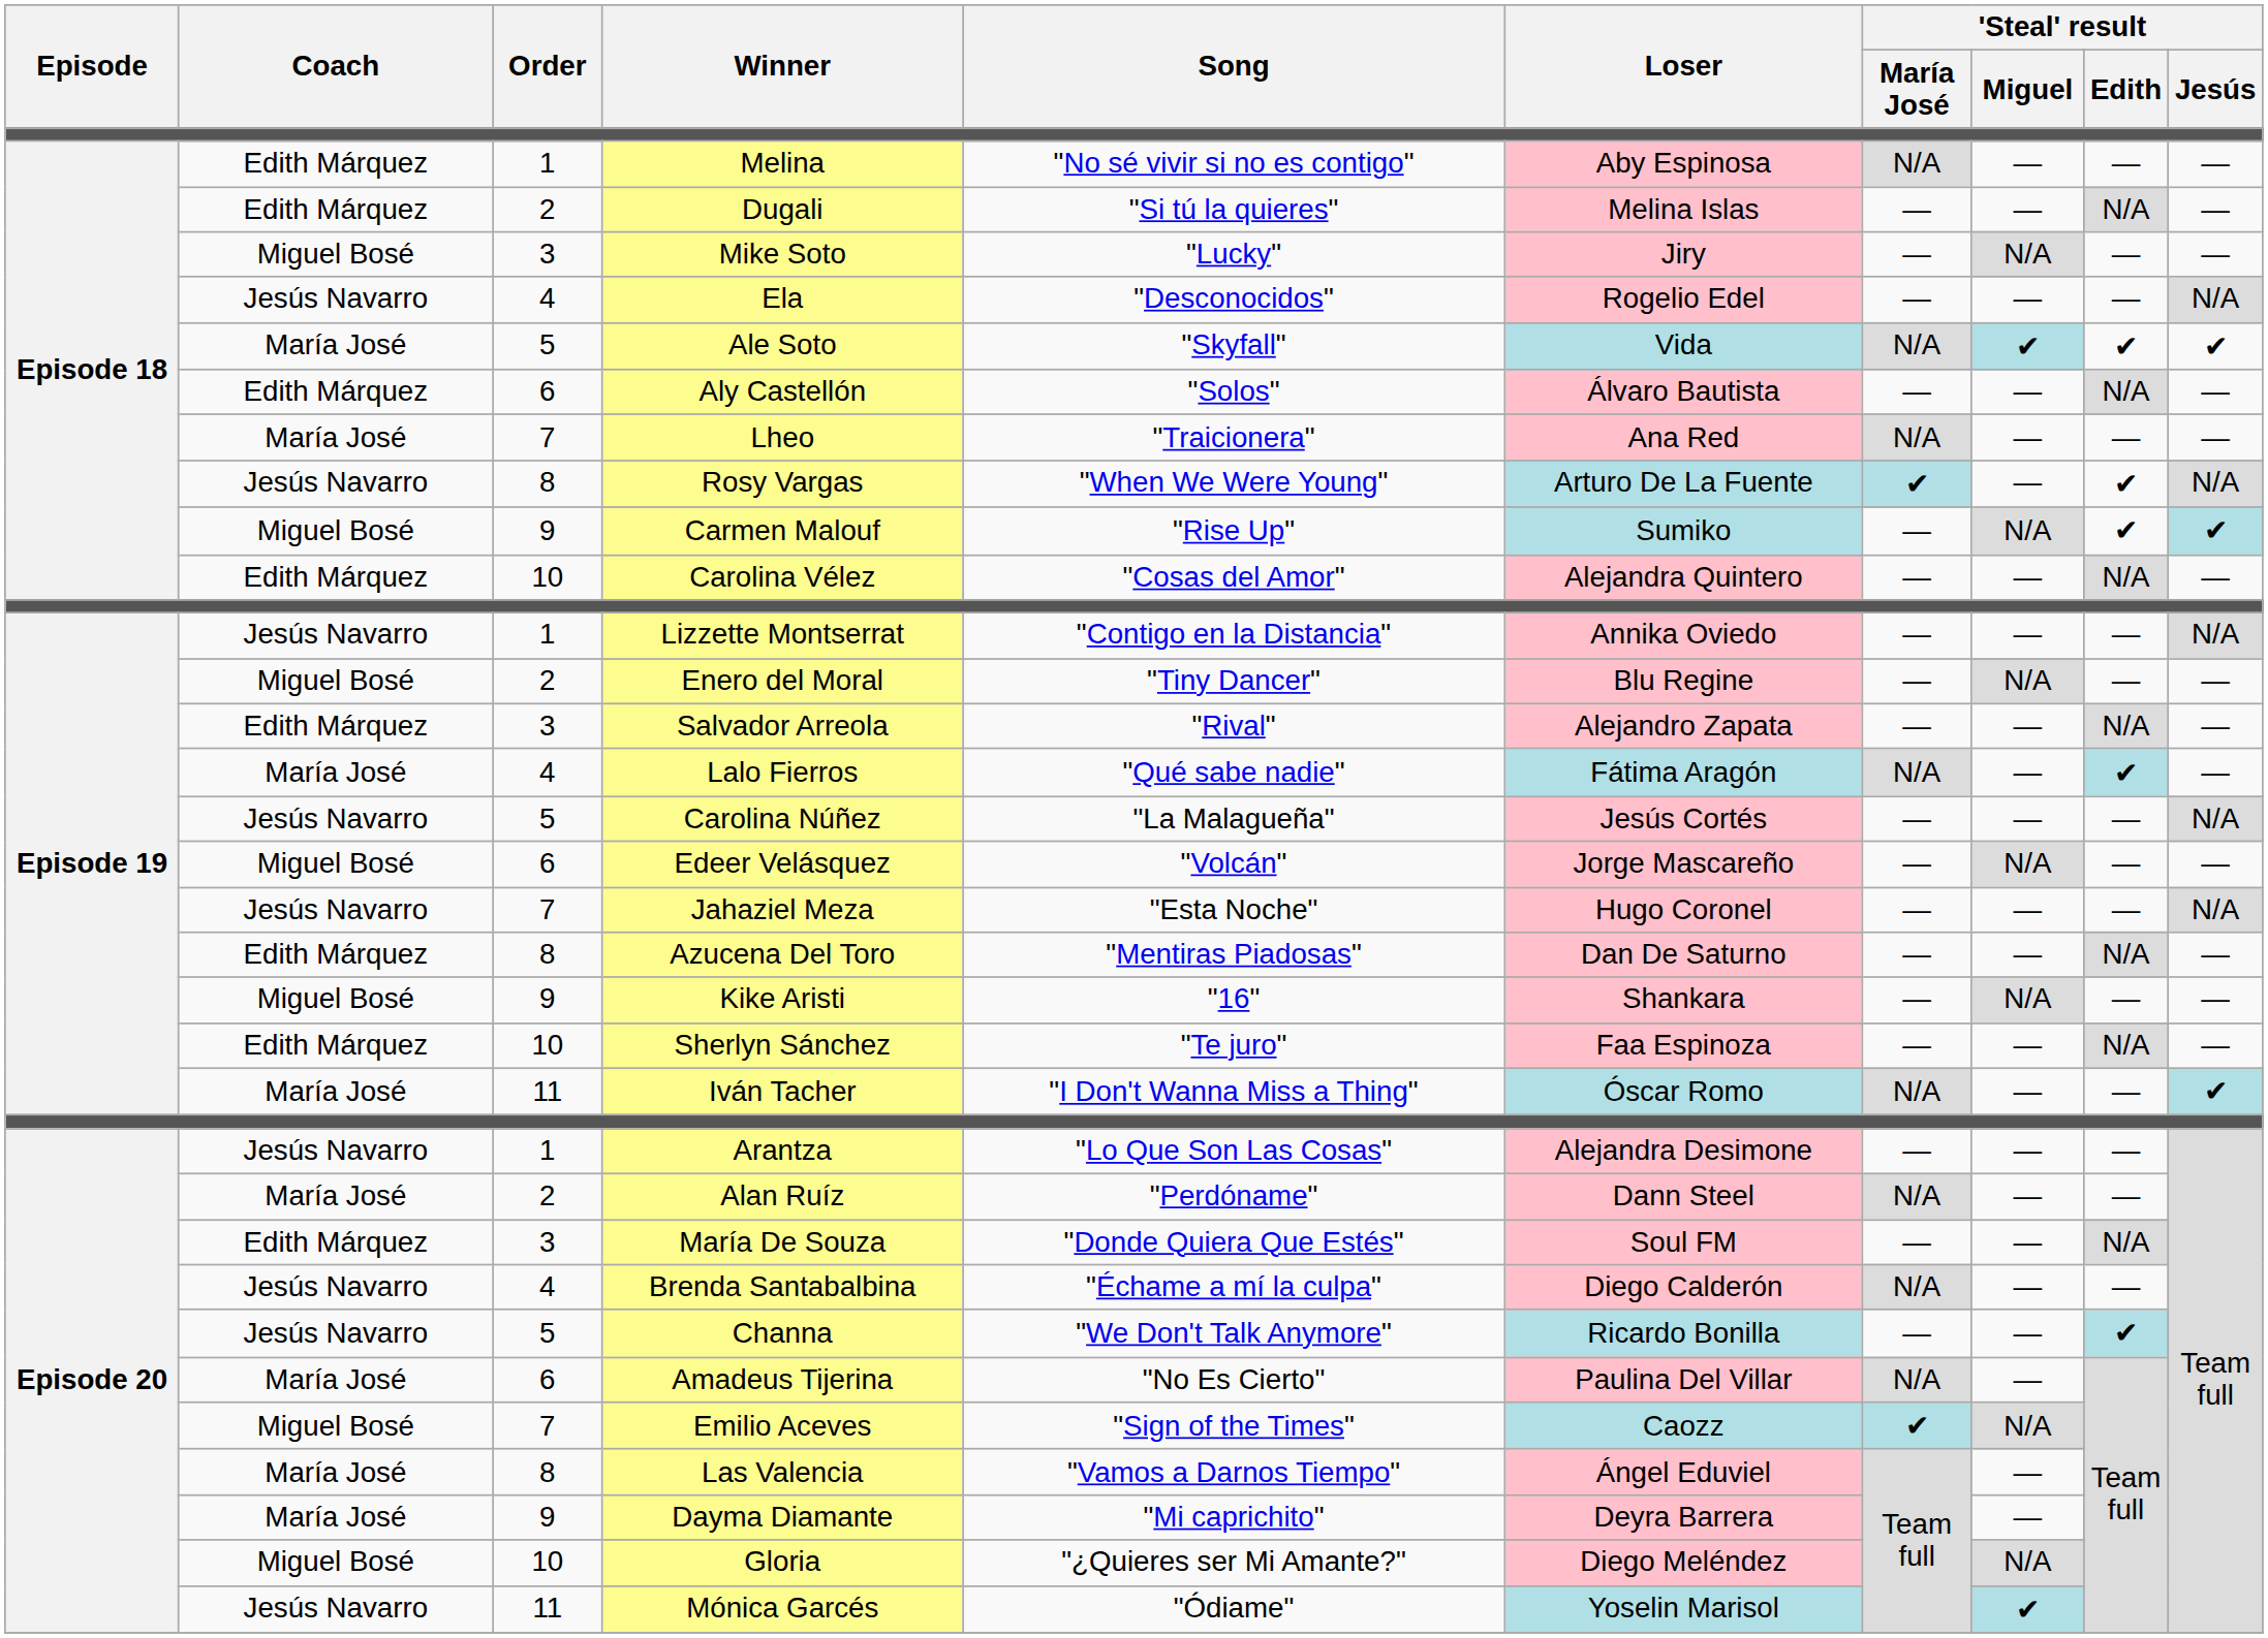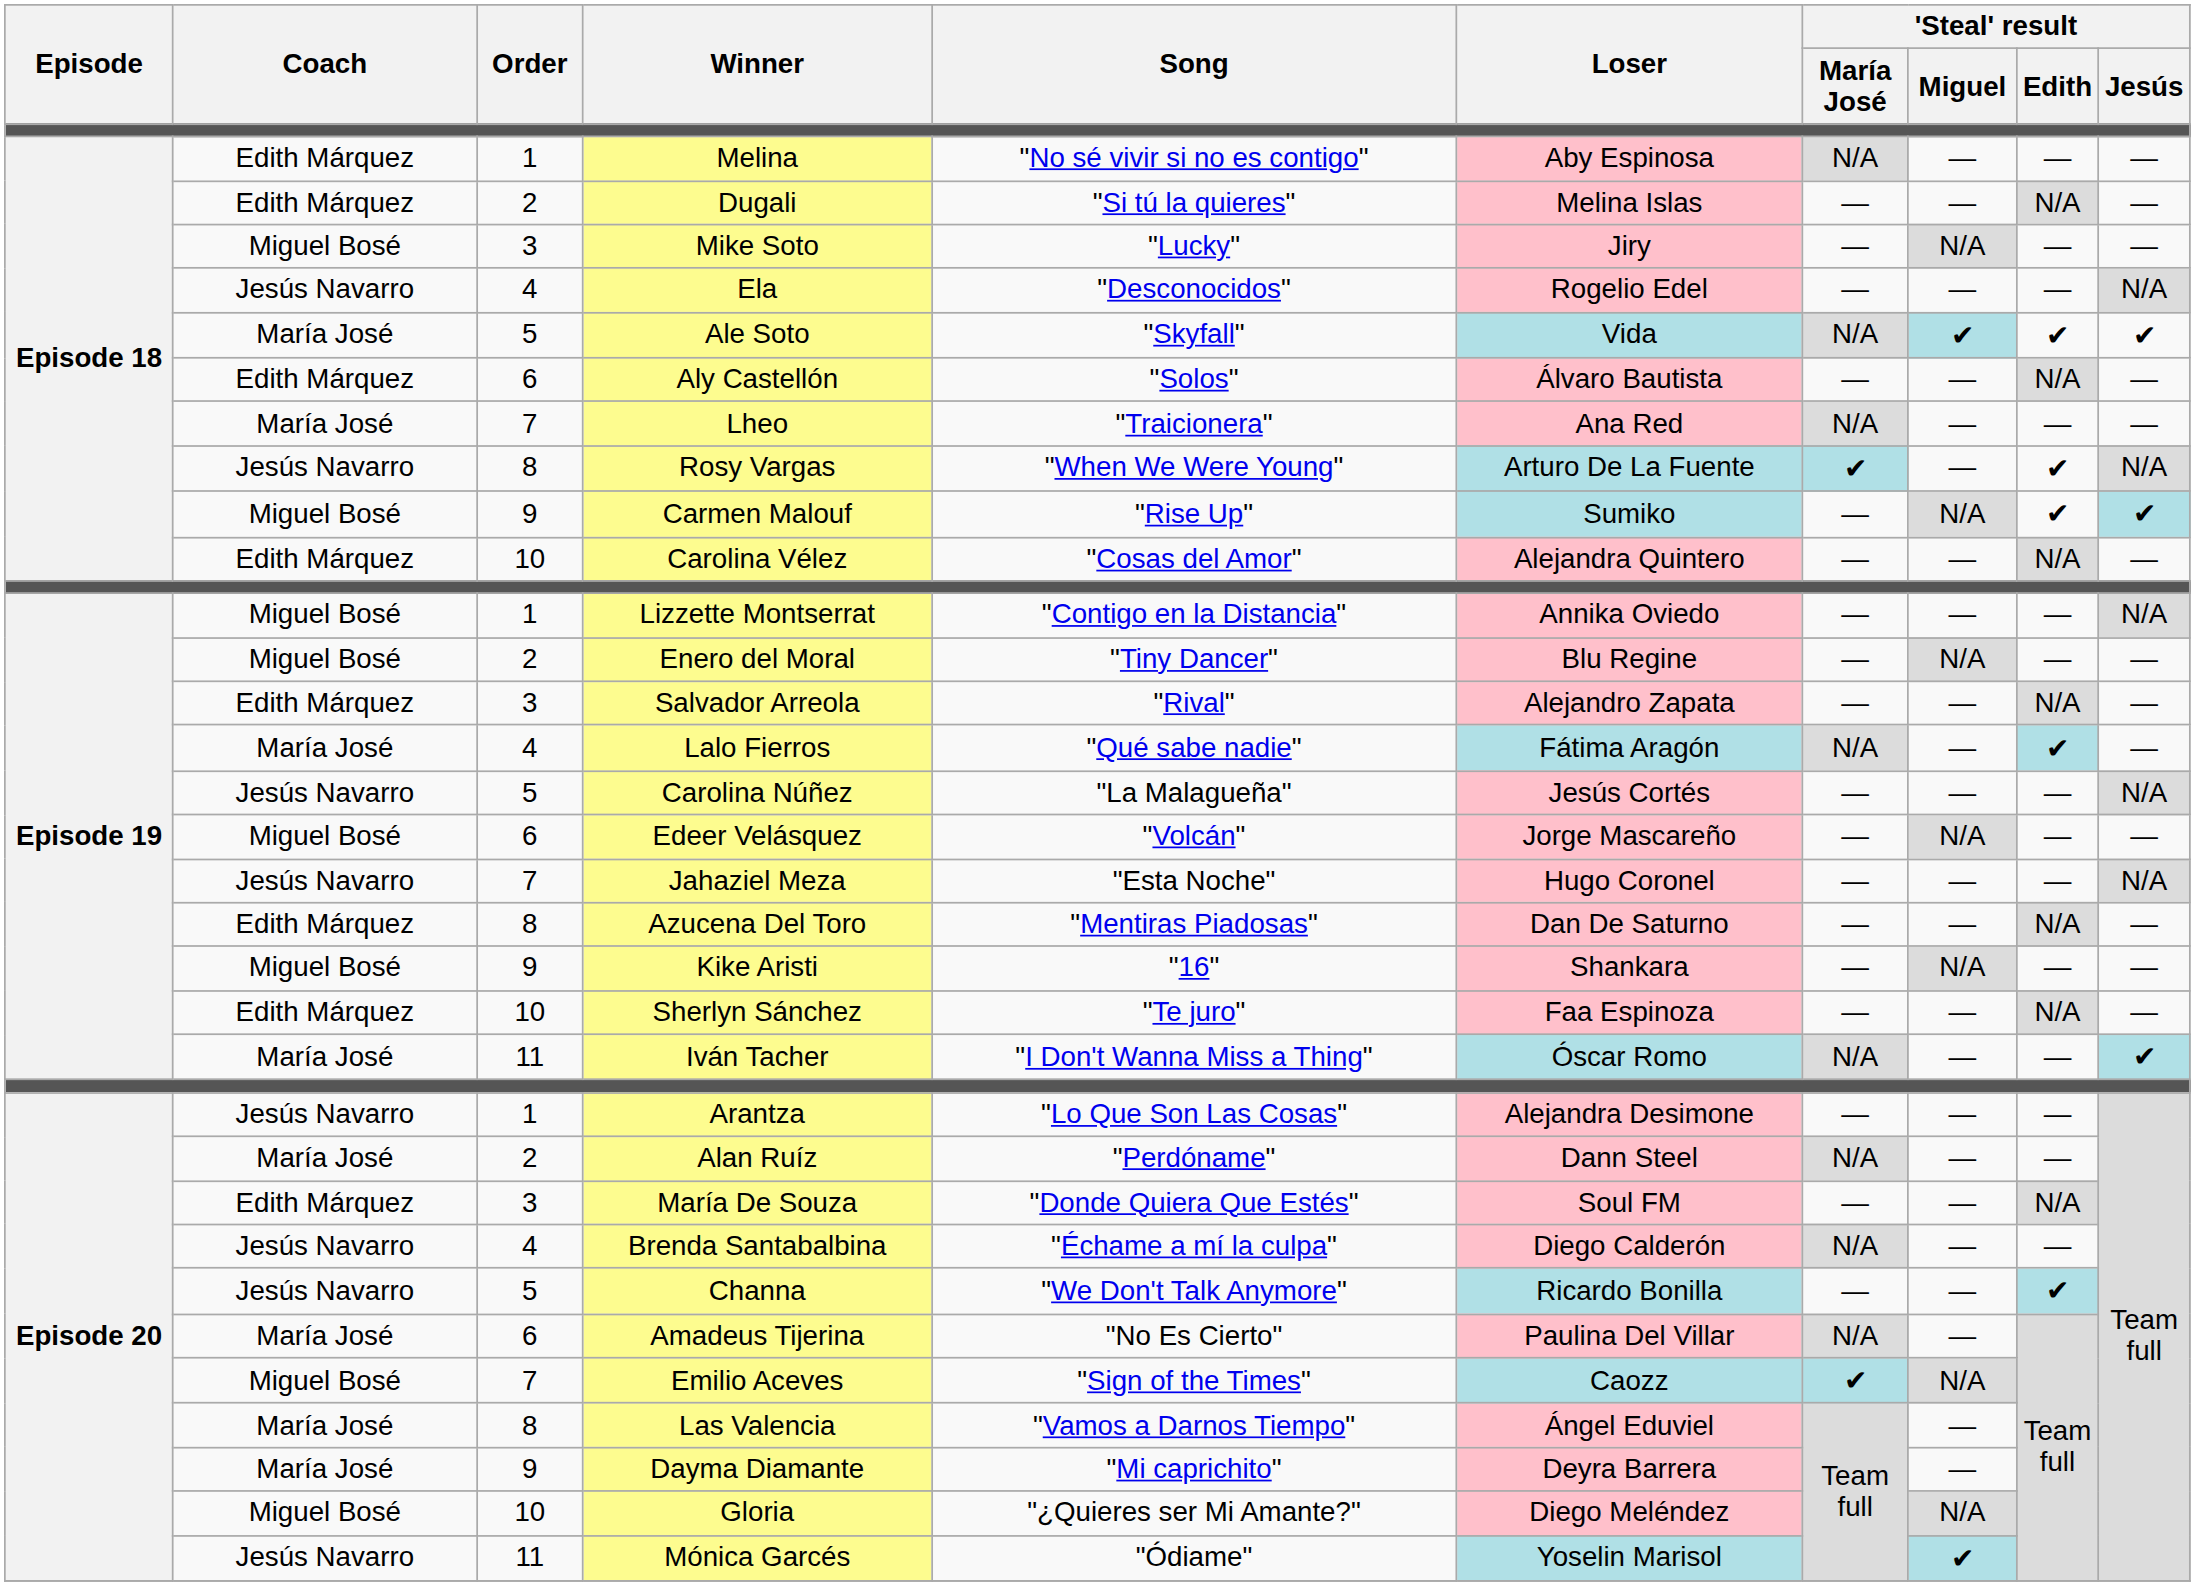Lizzette Montserrat | Coach: Jesús Navarro -> Miguel Bosé
